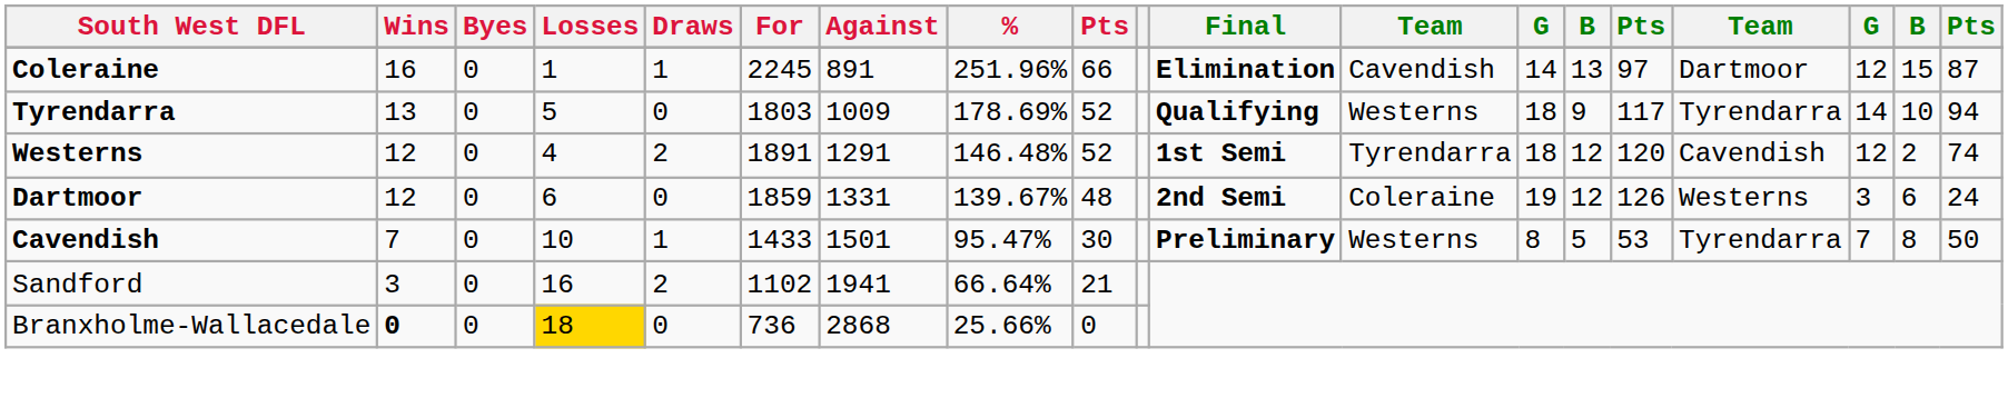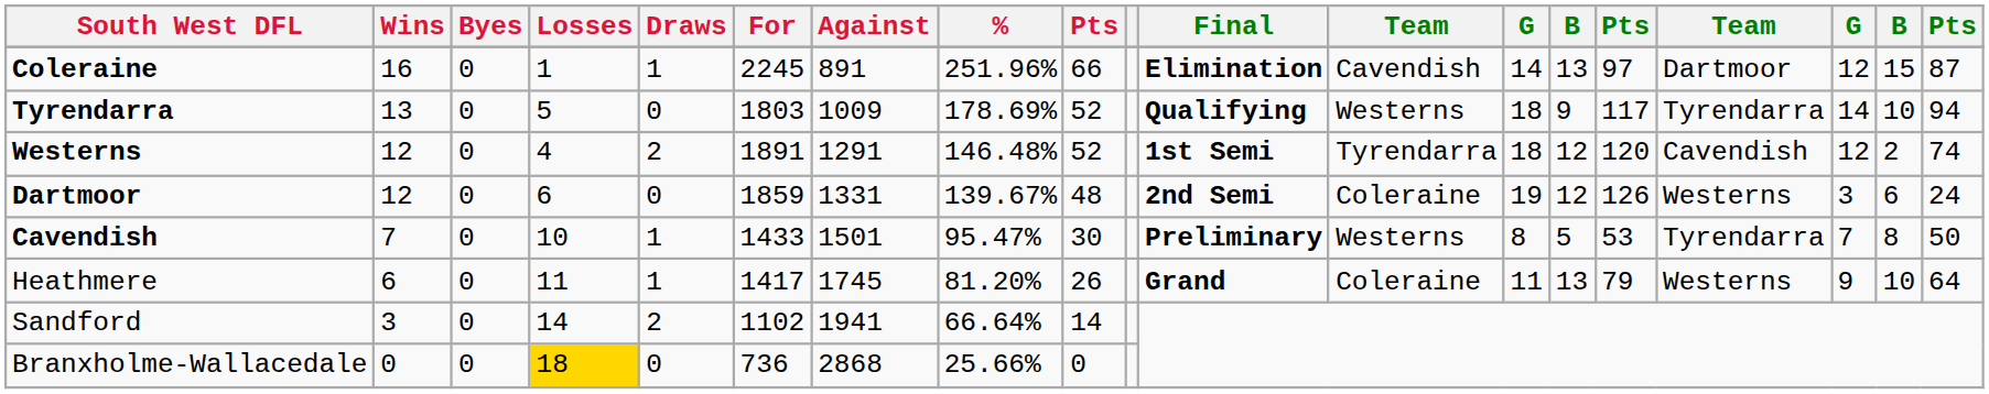+ row: Heathmere | 6 | 0 | 11 | 1 | 1417 | 1745 | 81.20% | 26 | Grand | Coleraine | 11 | 13 | 79 | Westerns | 9 | 10 | 64
Sandford | Losses: 16 -> 14
Sandford | column 9: 21 -> 14
Branxholme-Wallacedale | Wins: bold -> normal
